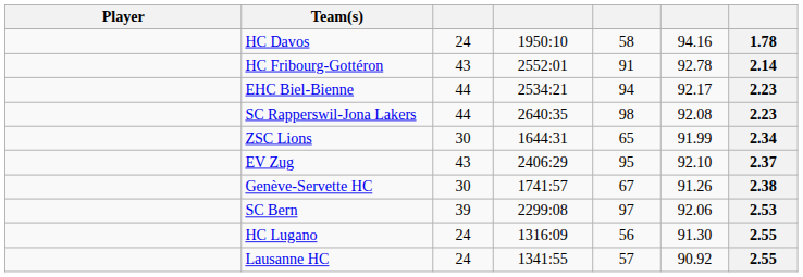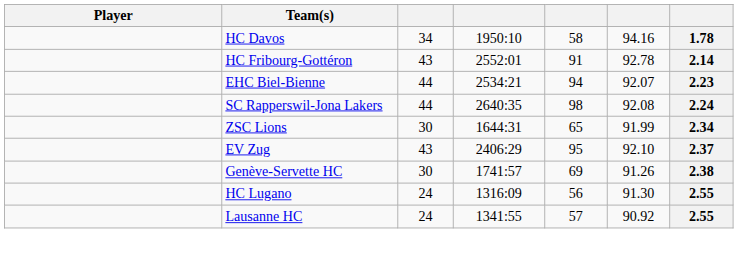HC Davos | column 3: 24 -> 34
EHC Biel-Bienne | column 6: 92.17 -> 92.07
SC Rapperswil-Jona Lakers | column 7: 2.23 -> 2.24
Genève-Servette HC | column 5: 67 -> 69
- row: SC Bern | 39 | 2299:08 | 97 | 92.06 | 2.53
